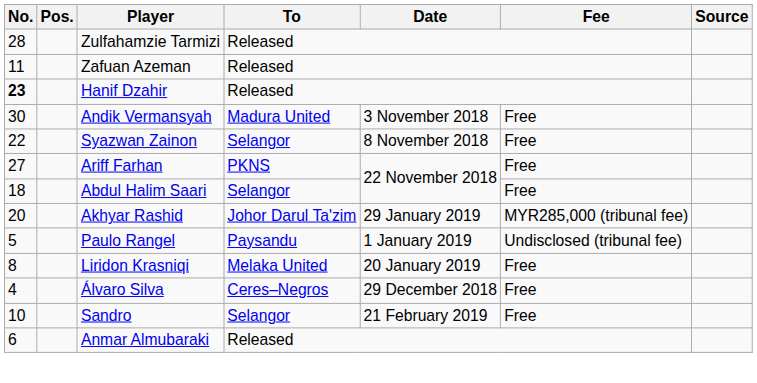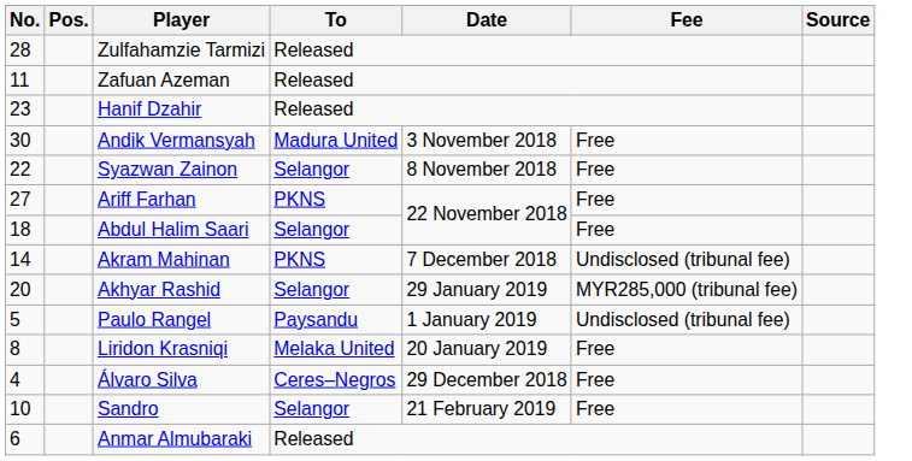Hanif Dzahir | No.: bold -> normal
+ row: 14 | Akram Mahinan | PKNS | 7 December 2018 | Undisclosed (tribunal fee)
Akhyar Rashid | To: Johor Darul Ta'zim -> Selangor
